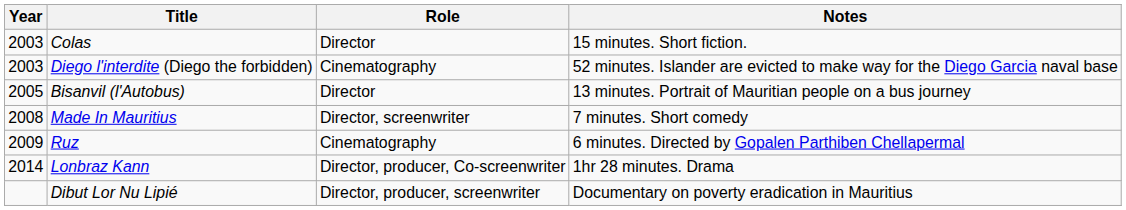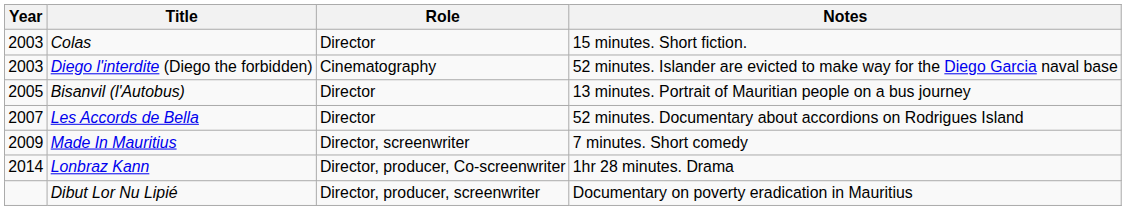+ row: 2007 | Les Accords de Bella | Director | 52 minutes. Documentary about accordions on Rodrigues Island
Made In Mauritius | Year: 2008 -> 2009
- row: 2009 | Ruz | Cinematography | 6 minutes. Directed by Gopalen Parthiben Chellapermal
